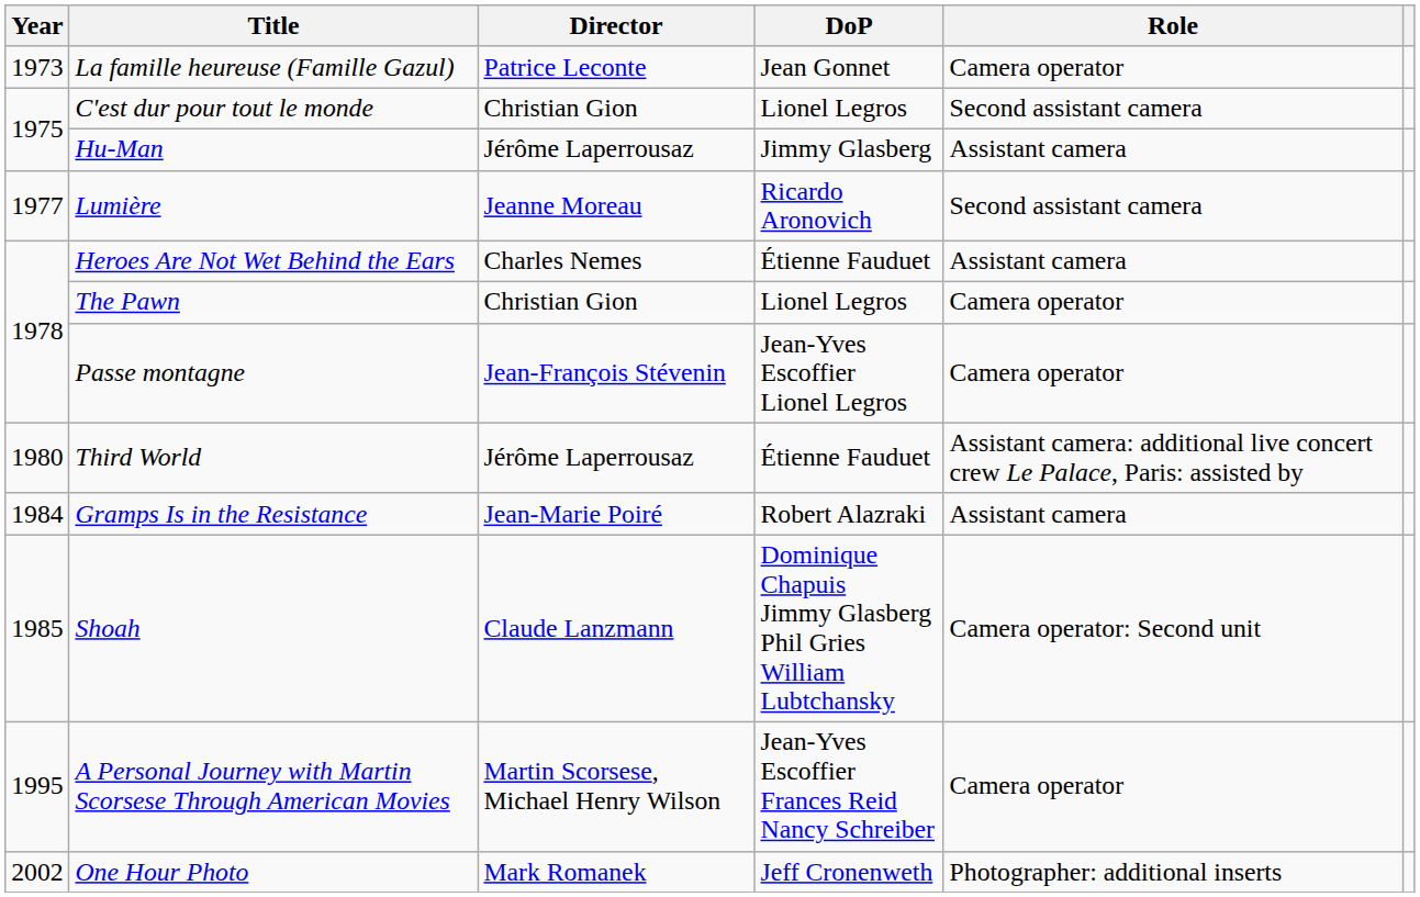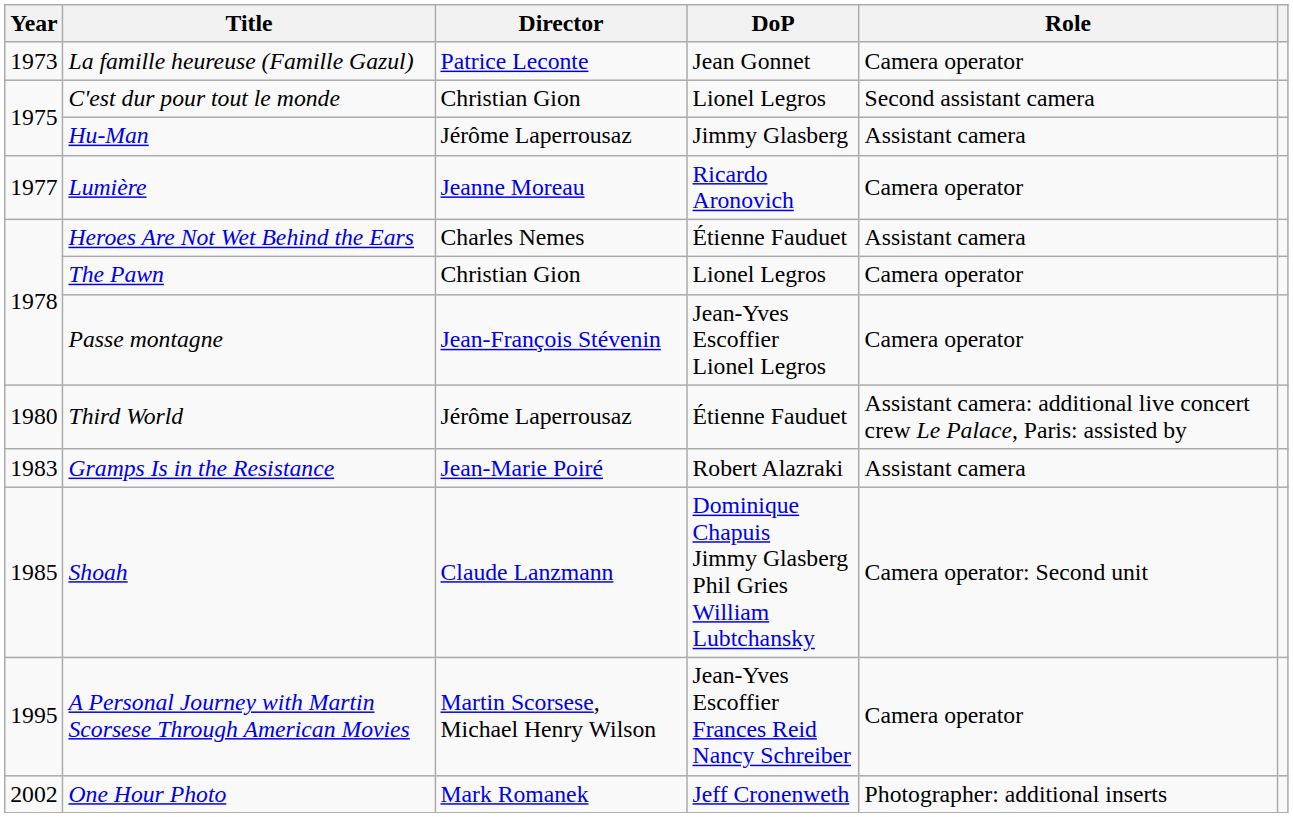Lumière | Role: Second assistant camera -> Camera operator
Gramps Is in the Resistance | Year: 1984 -> 1983
